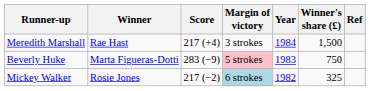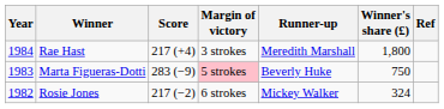columns swapped: Year <-> Runner-up
Rae Hast | Winner's share (£): 1,500 -> 1,800
Rosie Jones | Margin of victory: lightblue background -> no background
Rosie Jones | Winner's share (£): 325 -> 324
